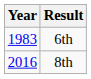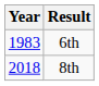8th | Year: 2016 -> 2018
